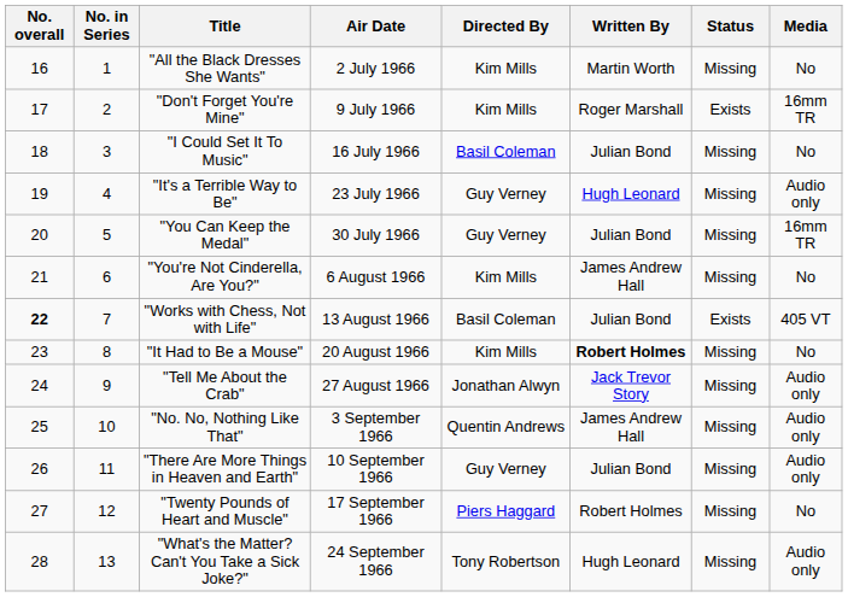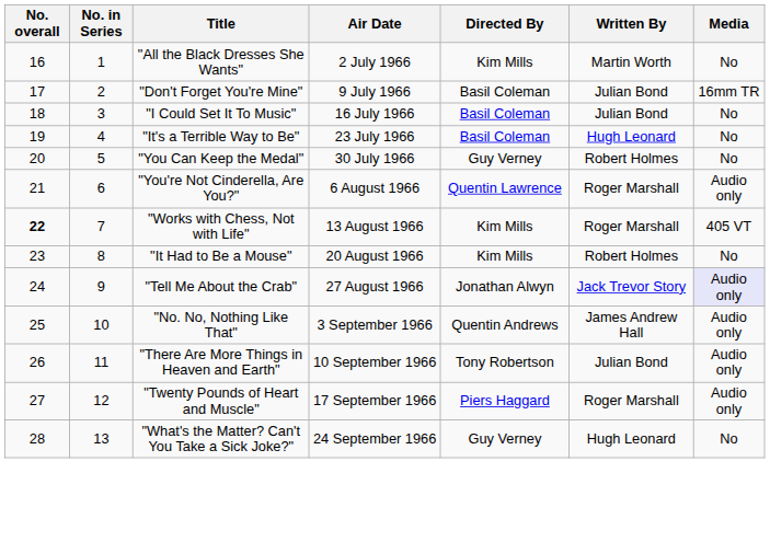- column: Status | Missing | Exists | Missing | Missing | Missing | Missing | Exists | Missing | Missing | Missing | Missing | Missing | Missing
"Don't Forget You're Mine" | Directed By: Kim Mills -> Basil Coleman
"Don't Forget You're Mine" | Written By: Roger Marshall -> Julian Bond
"It's a Terrible Way to Be" | Directed By: Guy Verney -> Basil Coleman
"It's a Terrible Way to Be" | Media: Audio only -> No
"You Can Keep the Medal" | Written By: Julian Bond -> Robert Holmes
"You Can Keep the Medal" | Media: 16mm TR -> No
"You're Not Cinderella, Are You?" | Directed By: Kim Mills -> Quentin Lawrence
"You're Not Cinderella, Are You?" | Written By: James Andrew Hall -> Roger Marshall
"You're Not Cinderella, Are You?" | Media: No -> Audio only
"Works with Chess, Not with Life" | Directed By: Basil Coleman -> Kim Mills
"Works with Chess, Not with Life" | Written By: Julian Bond -> Roger Marshall
"It Had to Be a Mouse" | Written By: bold -> normal
"Tell Me About the Crab" | Media: no background -> lavender background
"There Are More Things in Heaven and Earth" | Directed By: Guy Verney -> Tony Robertson
"Twenty Pounds of Heart and Muscle" | Written By: Robert Holmes -> Roger Marshall
"Twenty Pounds of Heart and Muscle" | Media: No -> Audio only
"What's the Matter? Can't You Take a Sick Joke?" | Directed By: Tony Robertson -> Guy Verney
"What's the Matter? Can't You Take a Sick Joke?" | Media: Audio only -> No
